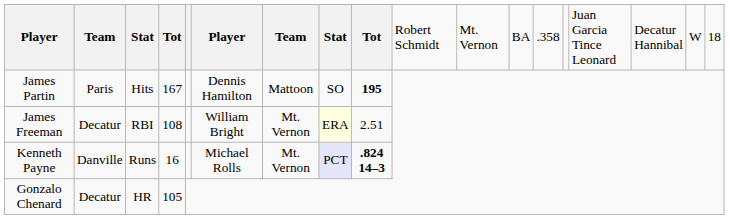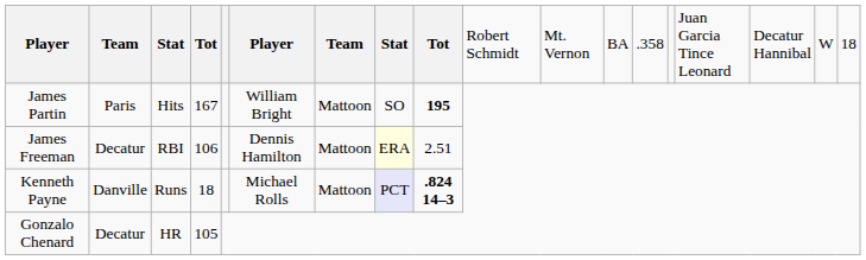James Partin | column 6: Dennis Hamilton -> William Bright
James Freeman | column 4: 108 -> 106
James Freeman | column 6: William Bright -> Dennis Hamilton
James Freeman | column 7: Mt. Vernon -> Mattoon
Kenneth Payne | column 4: 16 -> 18
Kenneth Payne | column 7: Mt. Vernon -> Mattoon
